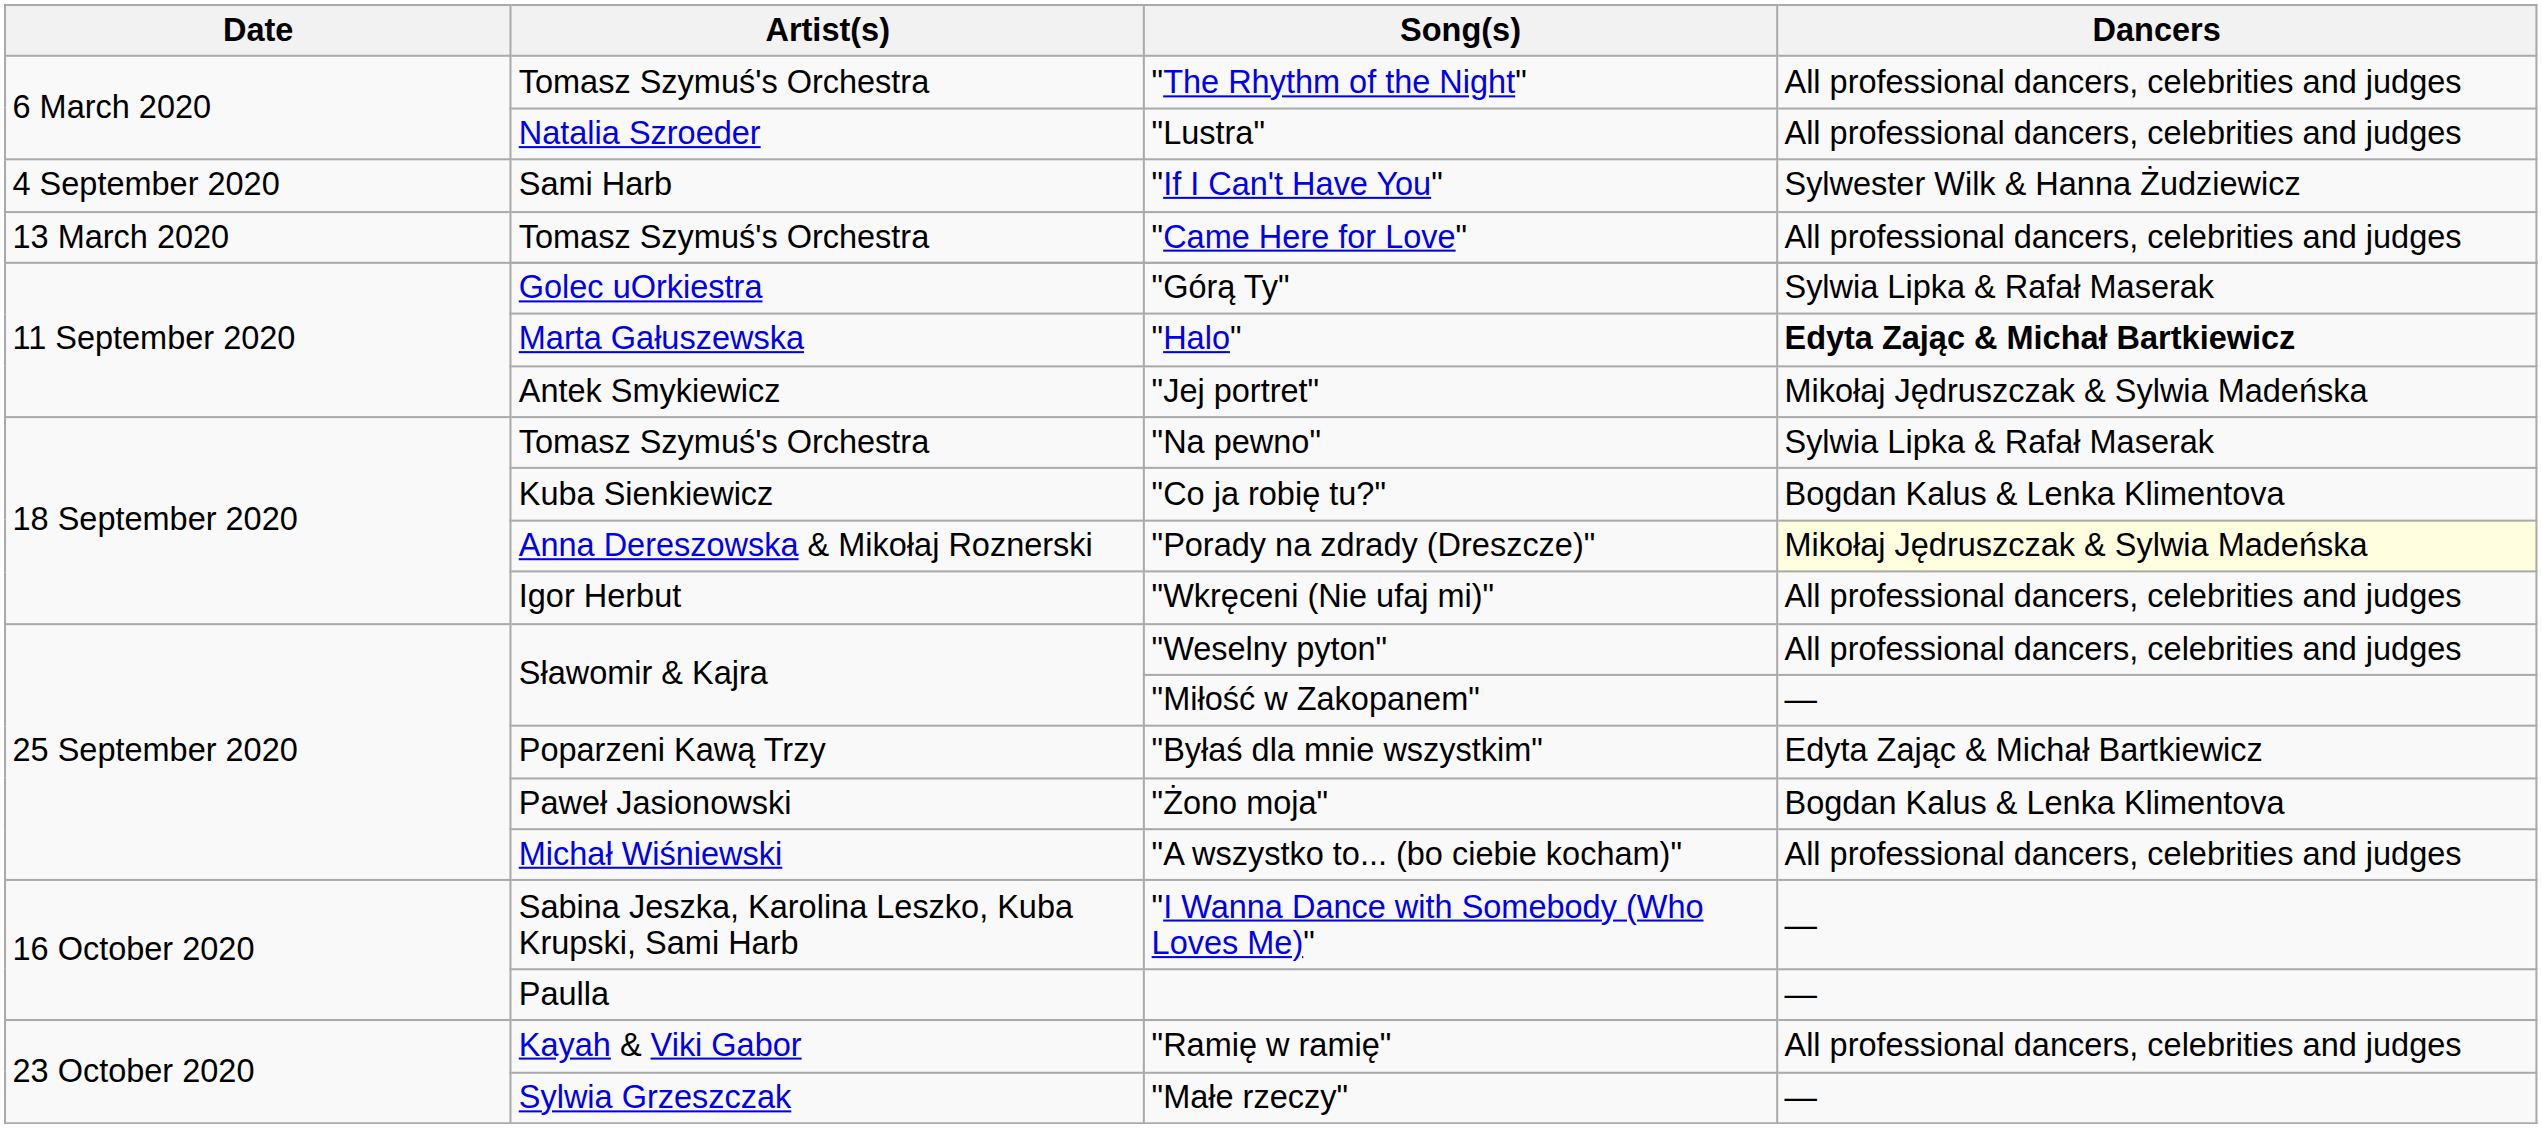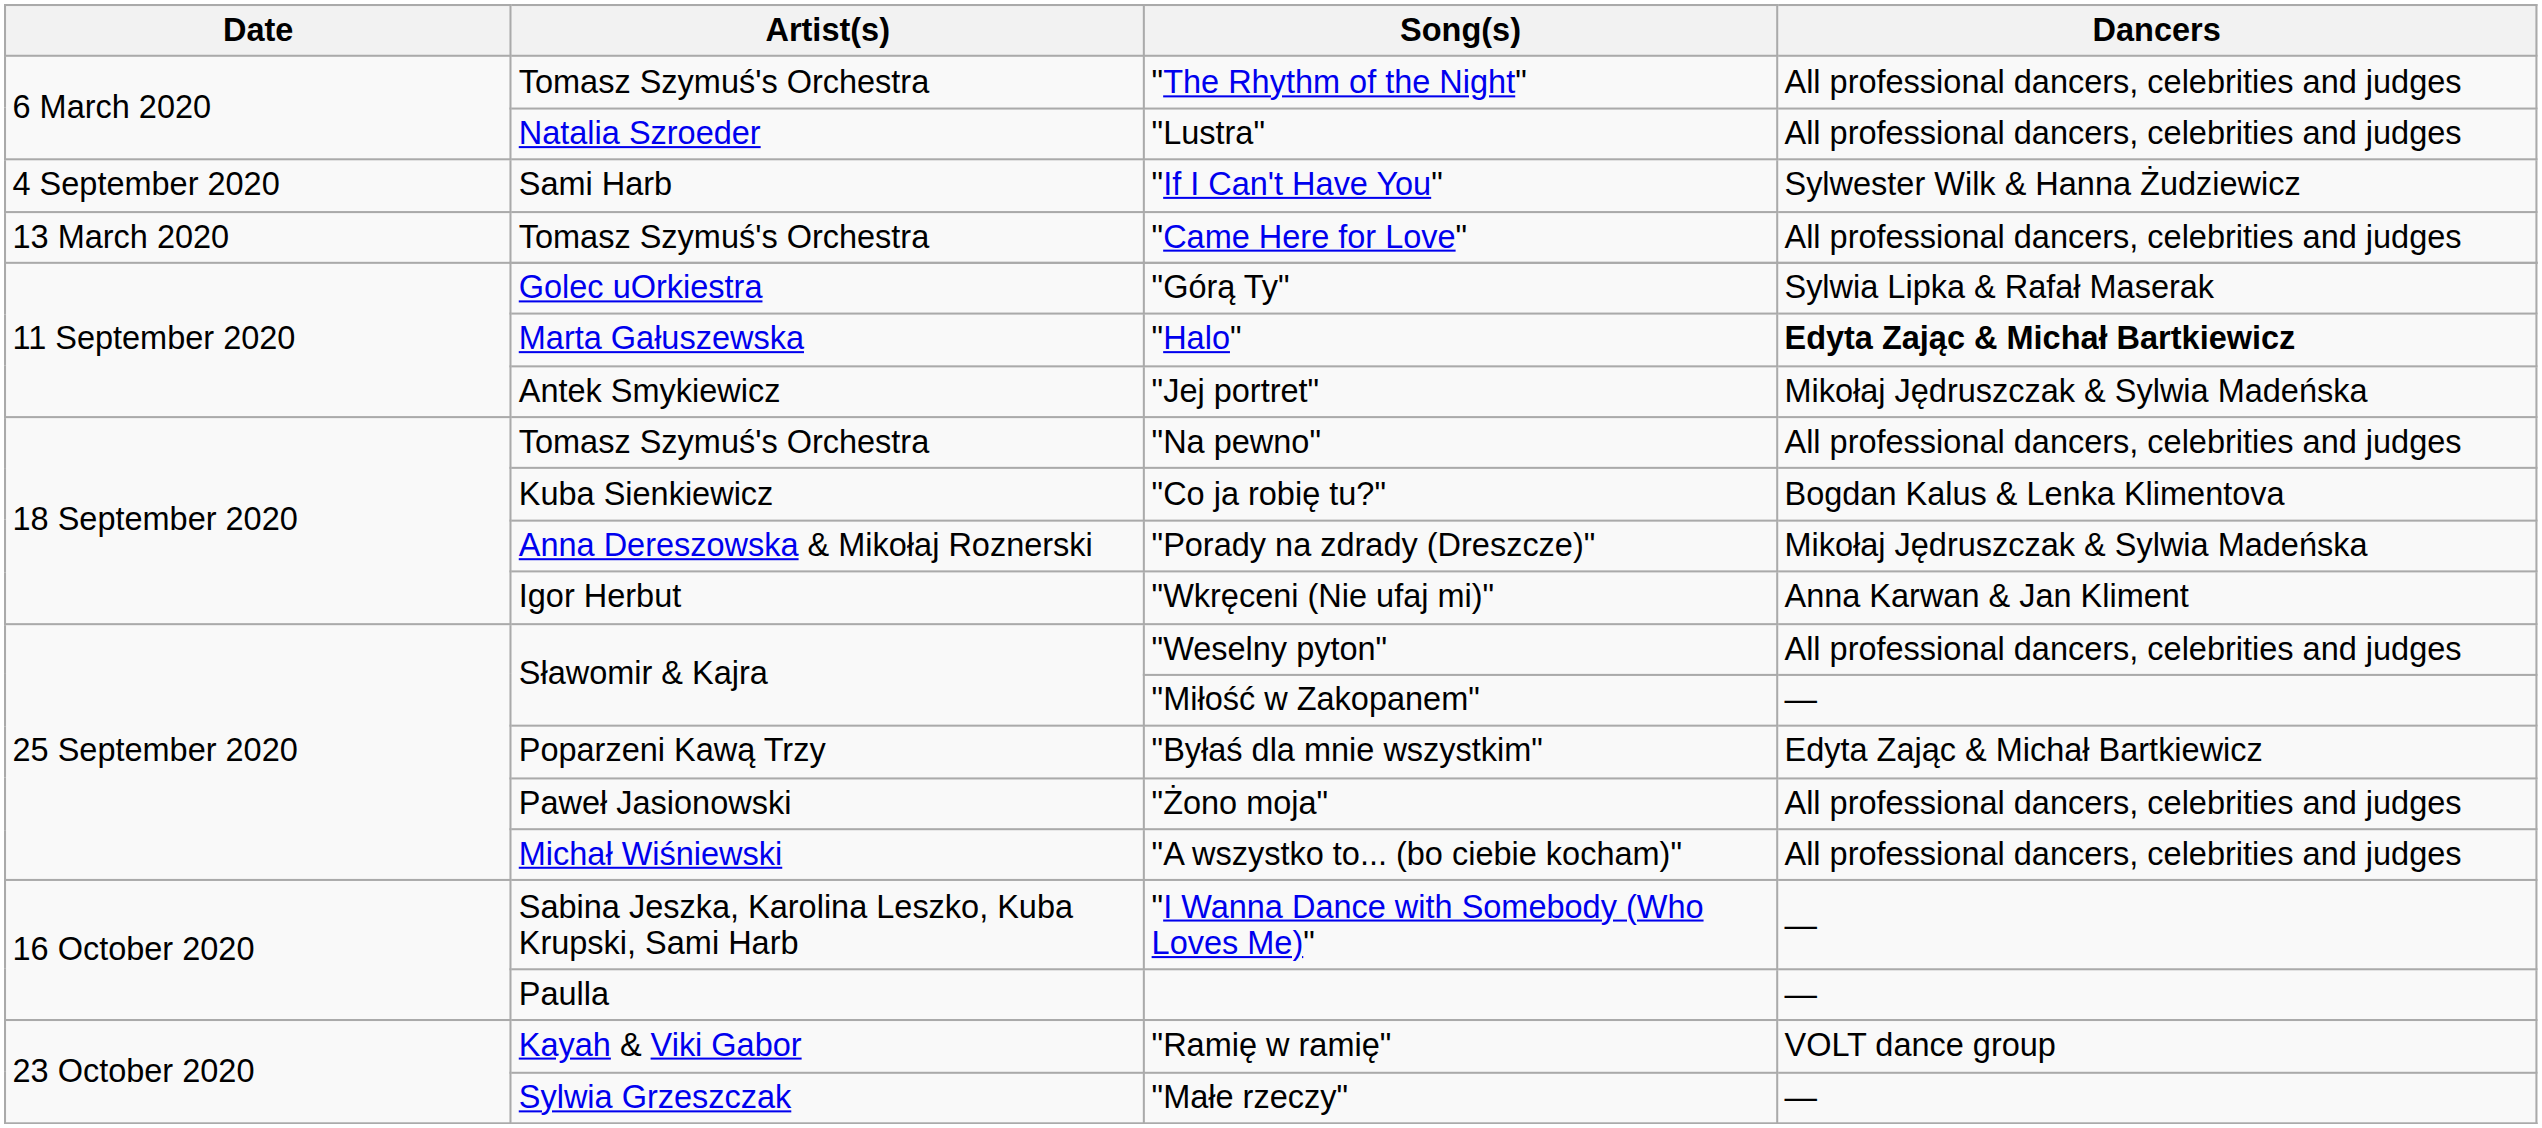"Na pewno" | Dancers: Sylwia Lipka & Rafał Maserak -> All professional dancers, celebrities and judges
"Porady na zdrady (Dreszcze)" | Dancers: lightyellow background -> no background
"Wkręceni (Nie ufaj mi)" | Dancers: All professional dancers, celebrities and judges -> Anna Karwan & Jan Kliment
"Żono moja" | Dancers: Bogdan Kalus & Lenka Klimentova -> All professional dancers, celebrities and judges
"Ramię w ramię" | Dancers: All professional dancers, celebrities and judges -> VOLT dance group
